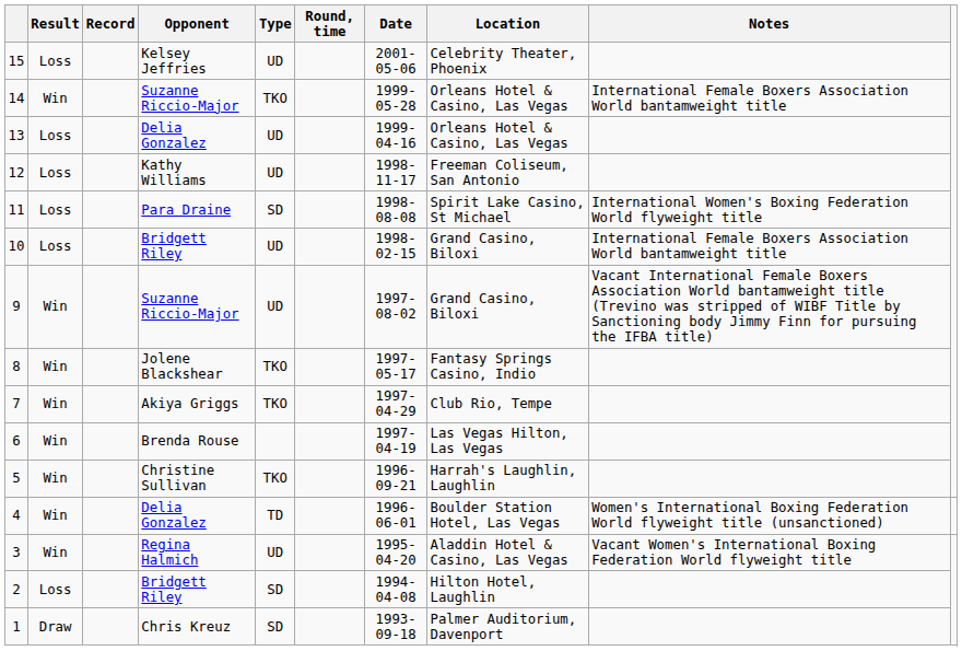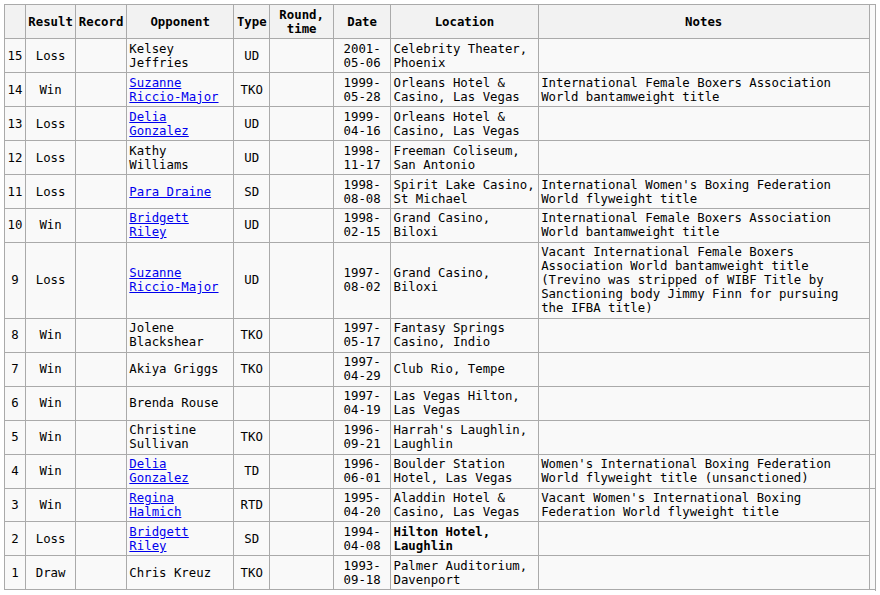10 | Result: Loss -> Win
9 | Result: Win -> Loss
3 | Type: UD -> RTD
2 | Location: normal -> bold
1 | Type: SD -> TKO
